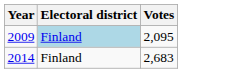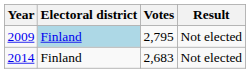+ column: Result | Not elected | Not elected
2009 | Votes: 2,095 -> 2,795
